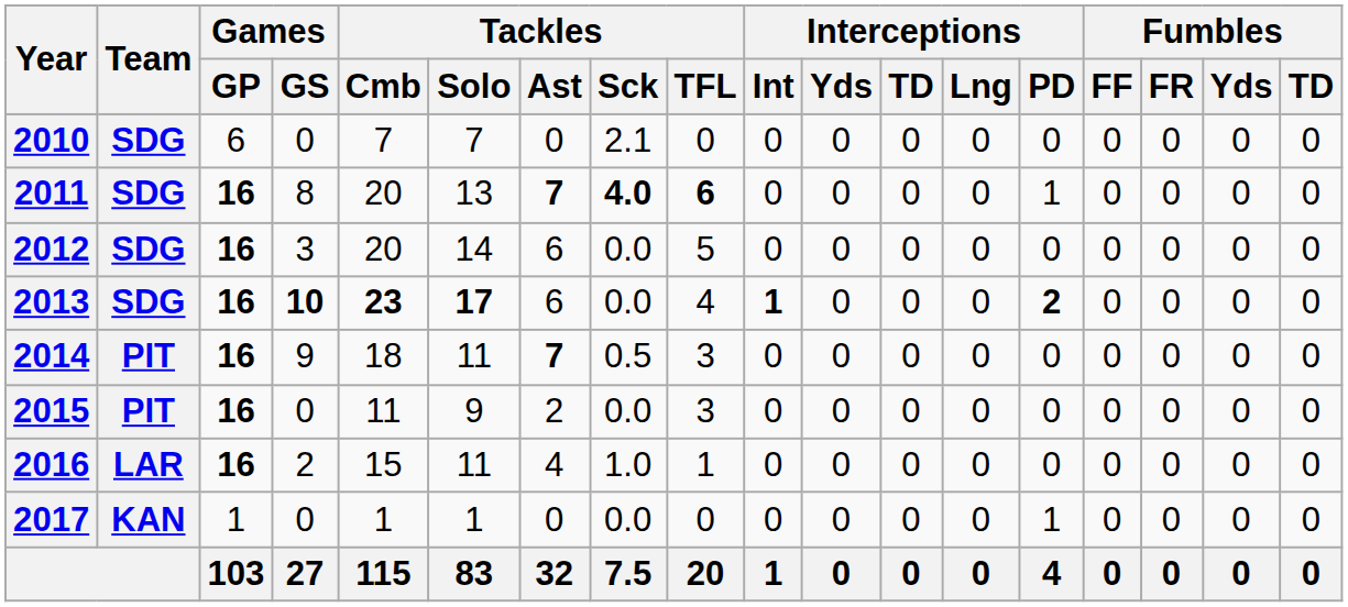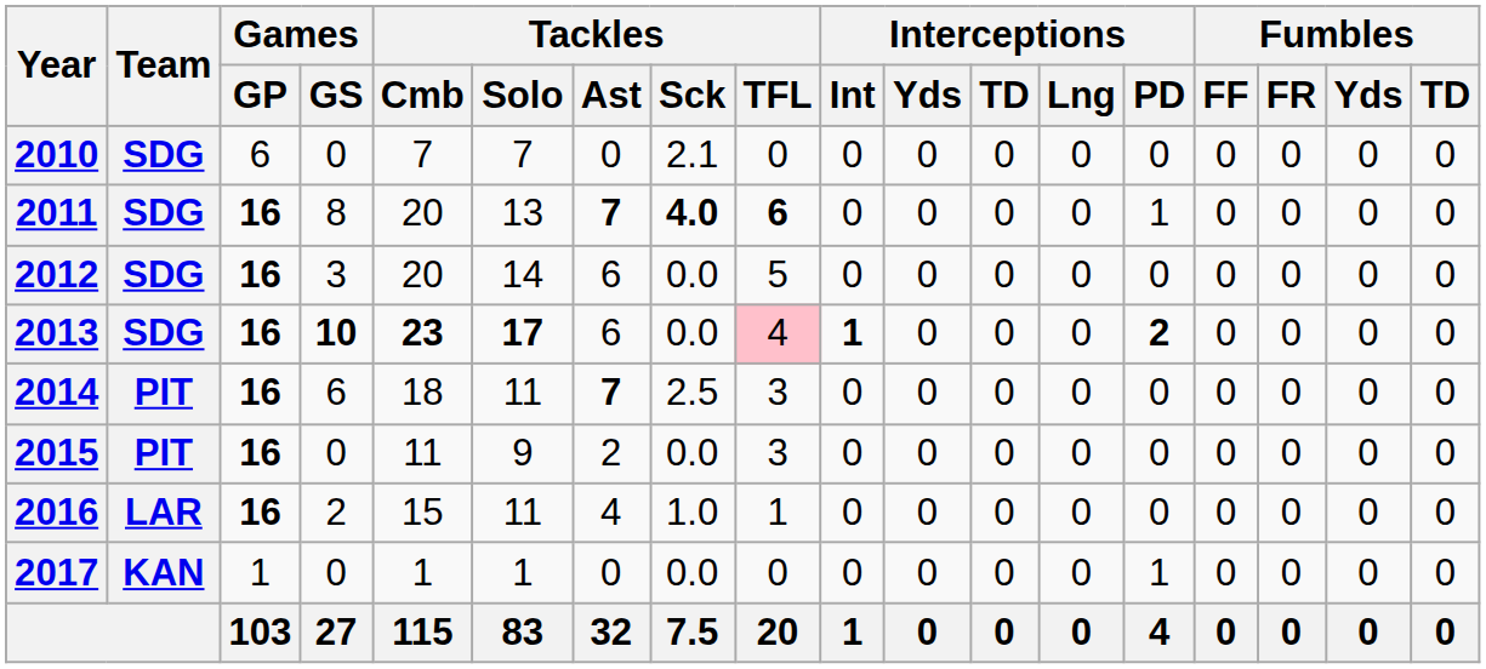2013 | Tackles / TFL: no background -> pink background
2014 | Games / GS: 9 -> 6
2014 | Tackles / Sck: 0.5 -> 2.5
